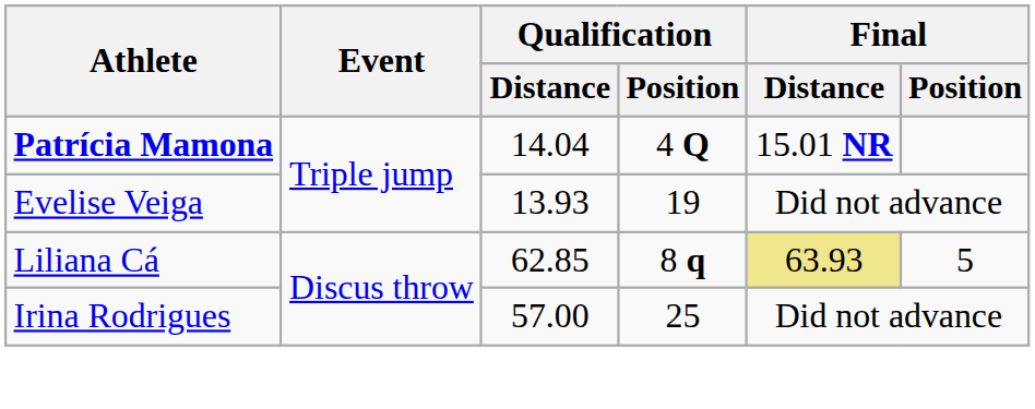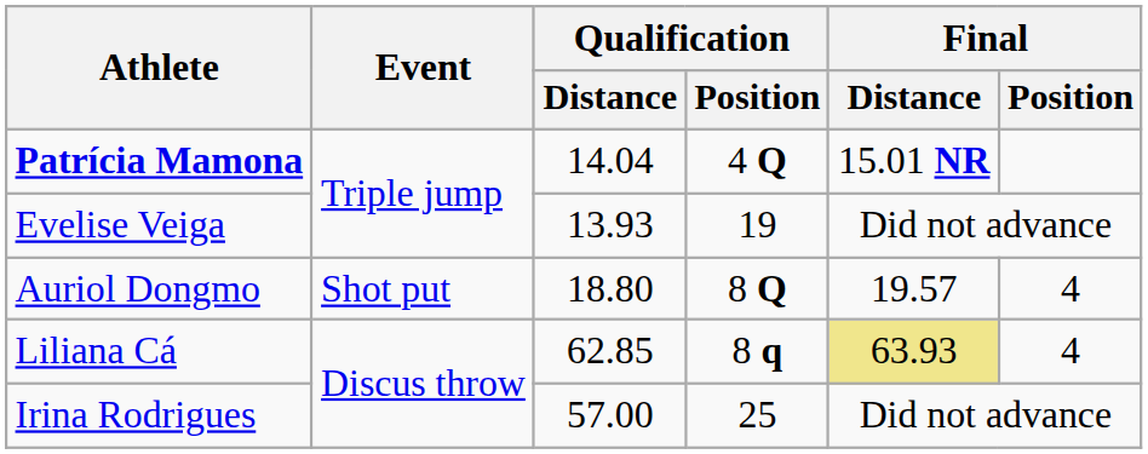+ row: Auriol Dongmo | Shot put | 18.80 | 8 Q | 19.57 | 4
Liliana Cá | Final / Position: 5 -> 4
